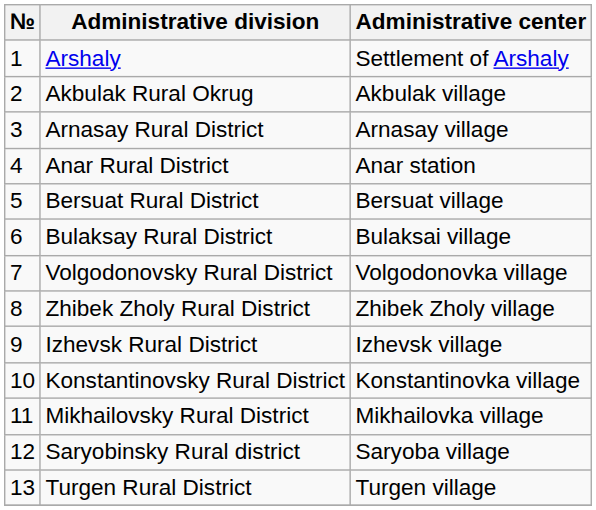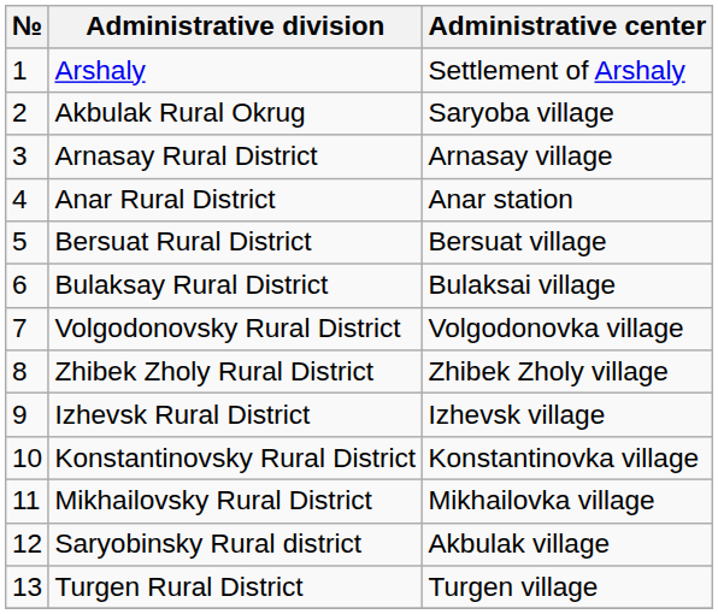Akbulak Rural Okrug | Administrative center: Akbulak village -> Saryoba village
Saryobinsky Rural district | Administrative center: Saryoba village -> Akbulak village
